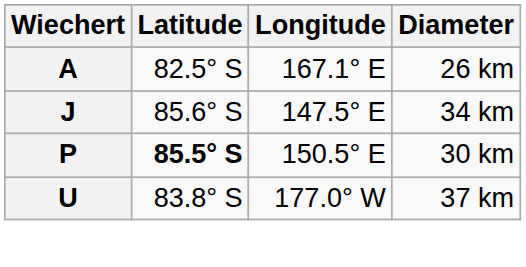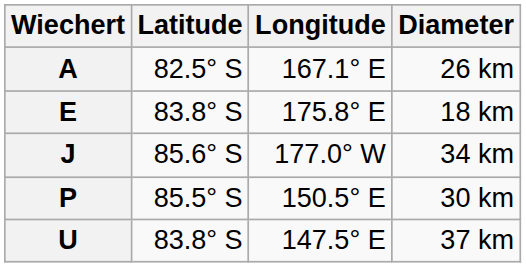+ row: E | 83.8° S | 175.8° E | 18 km
J | Longitude: 147.5° E -> 177.0° W
P | Latitude: bold -> normal
U | Longitude: 177.0° W -> 147.5° E
